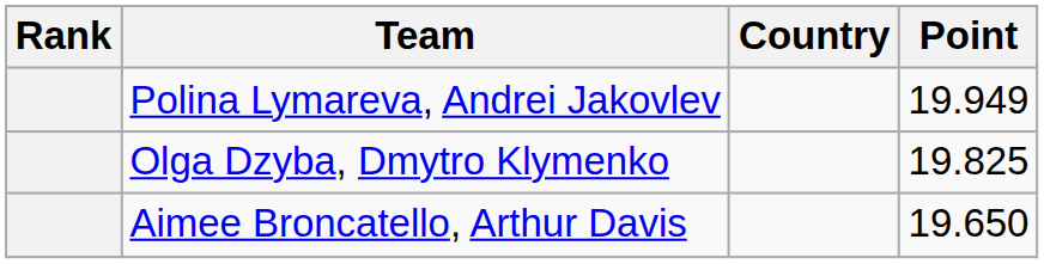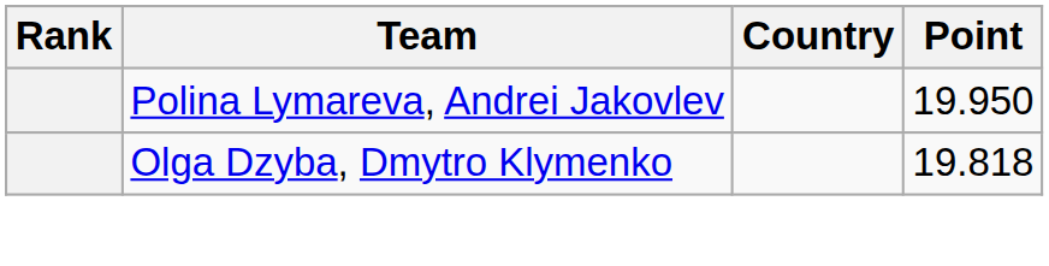Polina Lymareva, Andrei Jakovlev | Point: 19.949 -> 19.950
Olga Dzyba, Dmytro Klymenko | Point: 19.825 -> 19.818
- row: Aimee Broncatello, Arthur Davis | 19.650
